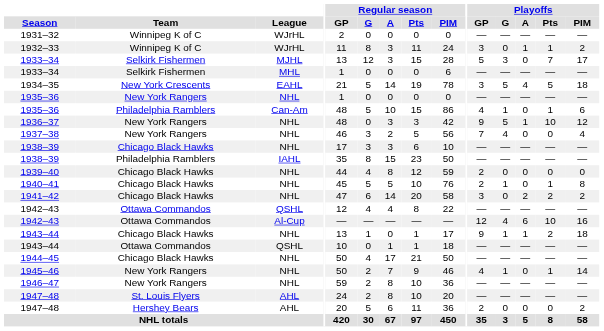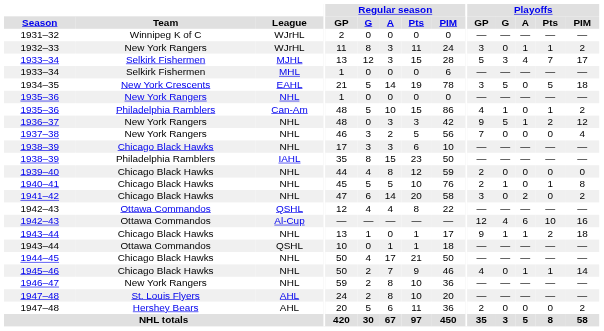1932–33 | Team: Winnipeg K of C -> New York Rangers
1933–34 / MJHL | Playoffs / A: 0 -> 4
1934–35 | Playoffs / A: 4 -> 0
1935–36 / Can-Am | Playoffs / PIM: 6 -> 2
1936–37 | Playoffs / Pts: 10 -> 2
1937–38 | Playoffs / G: 4 -> 0
1941–42 | Playoffs / Pts: 2 -> 0
1945–46 | Team: New York Rangers -> Chicago Black Hawks
1945–46 | Playoffs / G: 1 -> 0
1945–46 | Playoffs / A: 0 -> 1
